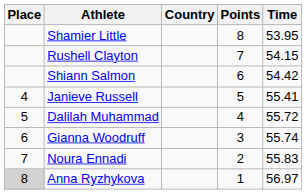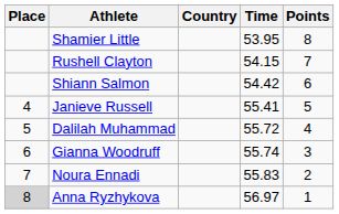columns swapped: Time <-> Points
